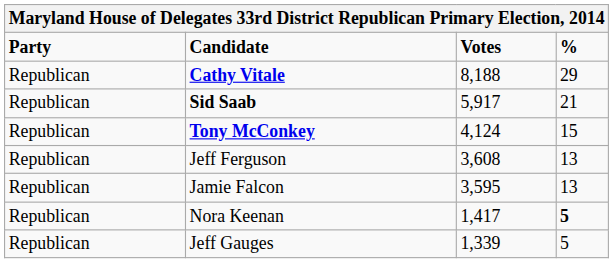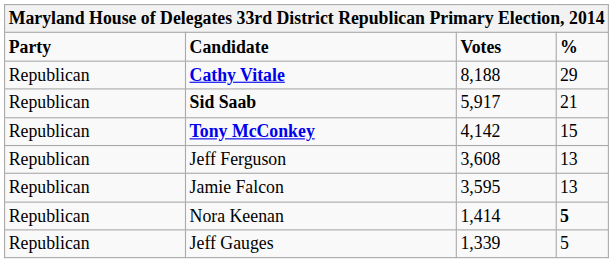Tony McConkey | Votes: 4,124 -> 4,142
Nora Keenan | Votes: 1,417 -> 1,414
